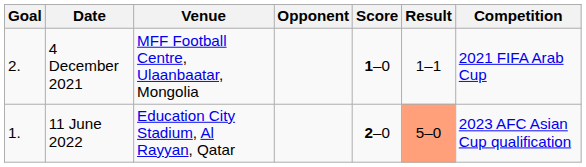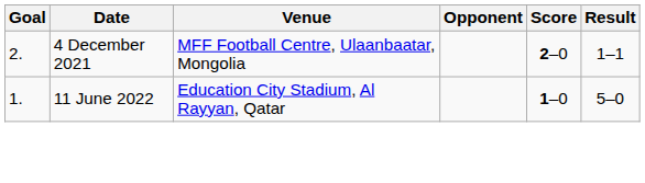- column: Competition | 2021 FIFA Arab Cup | 2023 AFC Asian Cup qualification
4 December 2021 | Score: 1–0 -> 2–0
11 June 2022 | Score: 2–0 -> 1–0
11 June 2022 | Result: lightsalmon background -> no background
